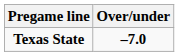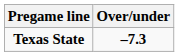Texas State | Over/under: –7.0 -> –7.3
